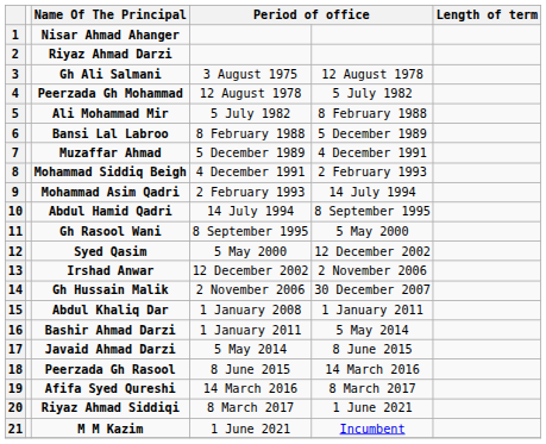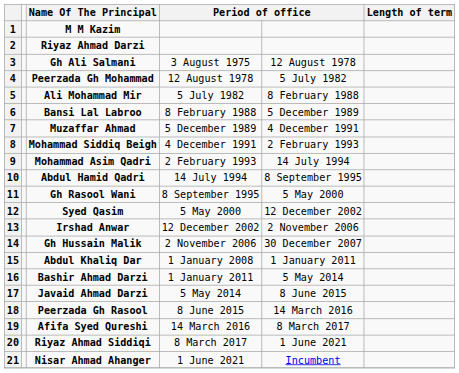1 | Name Of The Principal: Nisar Ahmad Ahanger -> M M Kazim
21 | Name Of The Principal: M M Kazim -> Nisar Ahmad Ahanger
